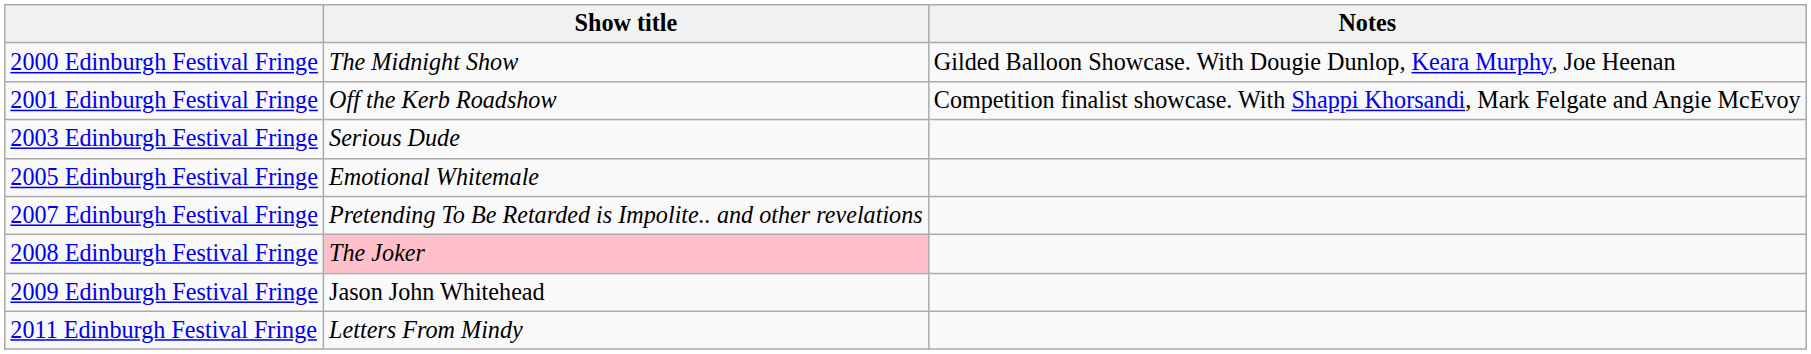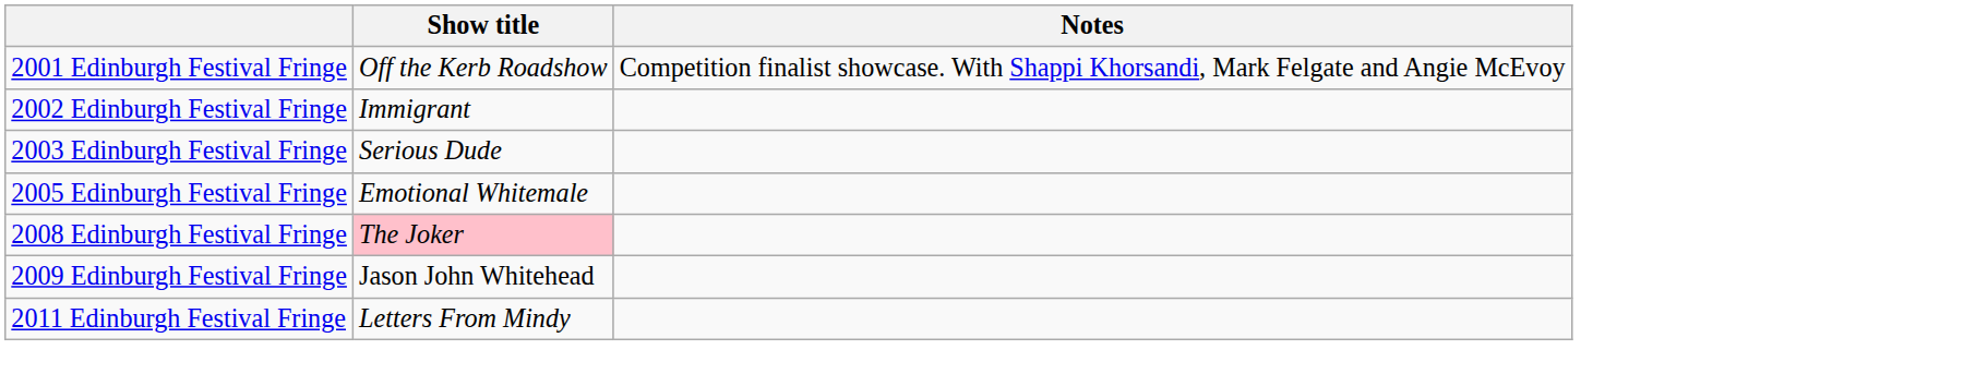- row: 2000 Edinburgh Festival Fringe | The Midnight Show | Gilded Balloon Showcase. With Dougie Dunlop, Keara Murphy, Joe Heenan
+ row: 2002 Edinburgh Festival Fringe | Immigrant
- row: 2007 Edinburgh Festival Fringe | Pretending To Be Retarded is Impolite.. and other revelations
